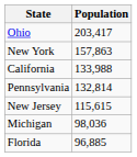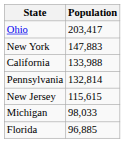New York | Population: 157,863 -> 147,883
Michigan | Population: 98,036 -> 98,033
